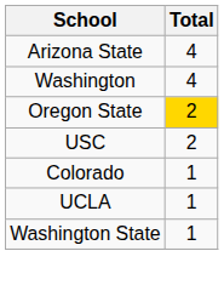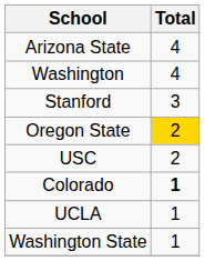+ row: Stanford | 3
Colorado | Total: normal -> bold
